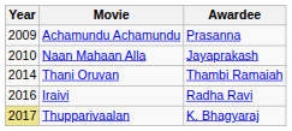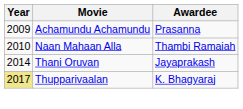Naan Mahaan Alla | Awardee: Jayaprakash -> Thambi Ramaiah
Thani Oruvan | Awardee: Thambi Ramaiah -> Jayaprakash
- row: 2016 | Iraivi | Radha Ravi
